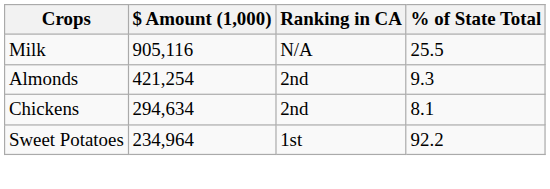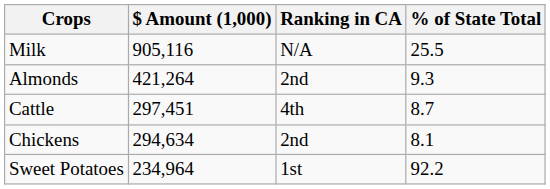Almonds | $ Amount (1,000): 421,254 -> 421,264
+ row: Cattle | 297,451 | 4th | 8.7
